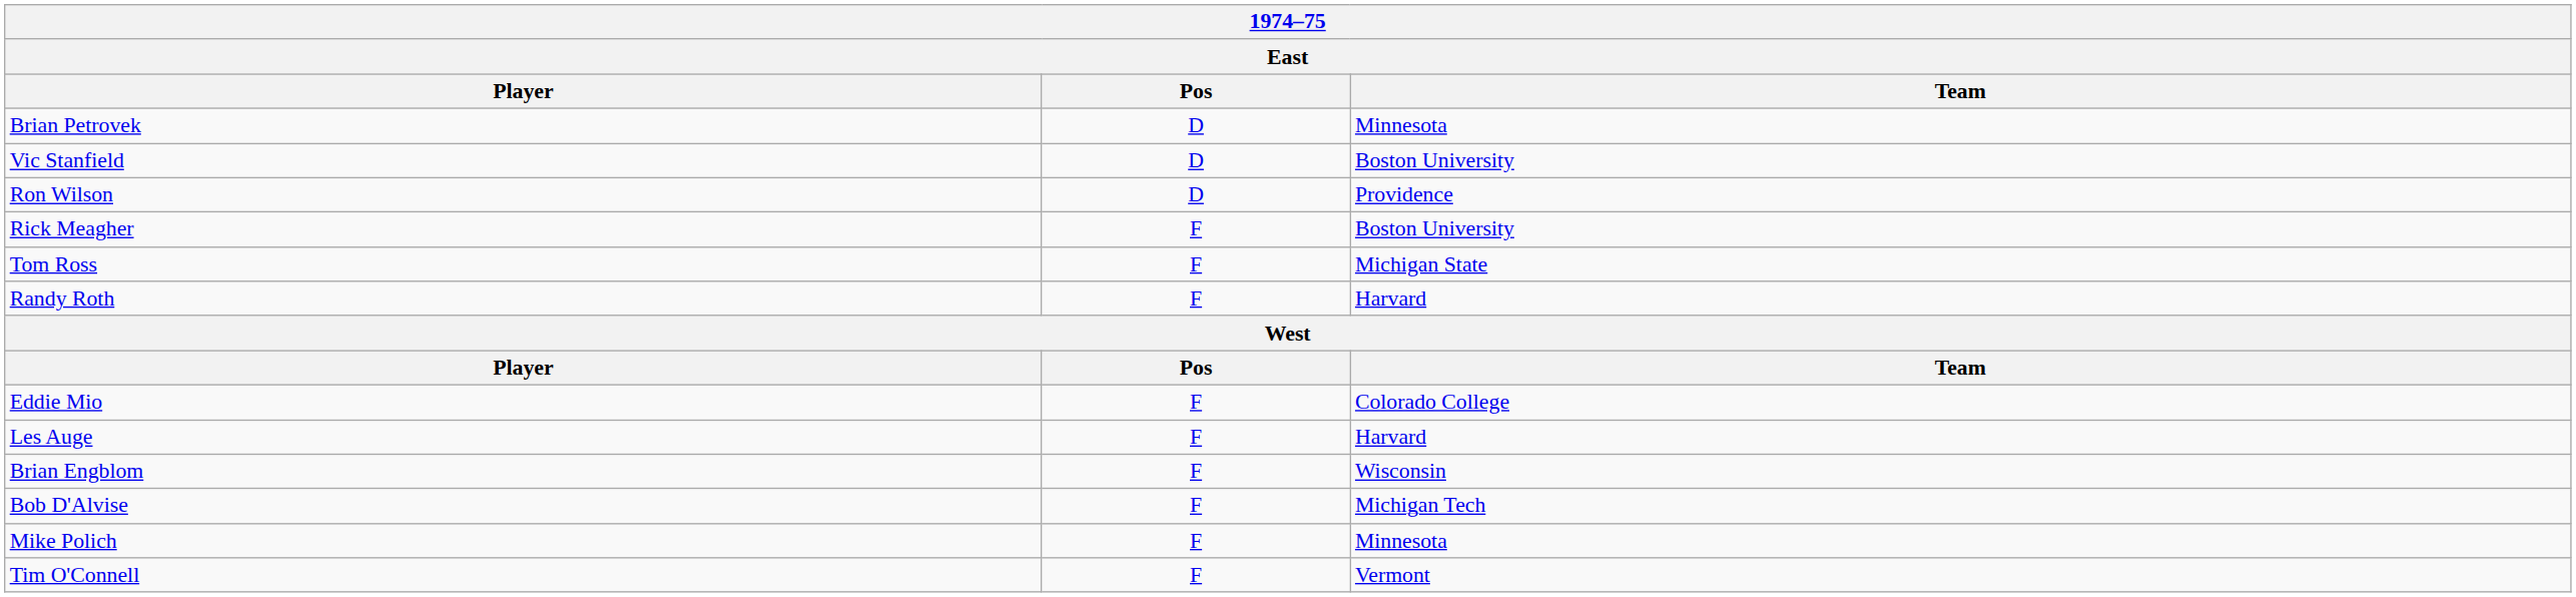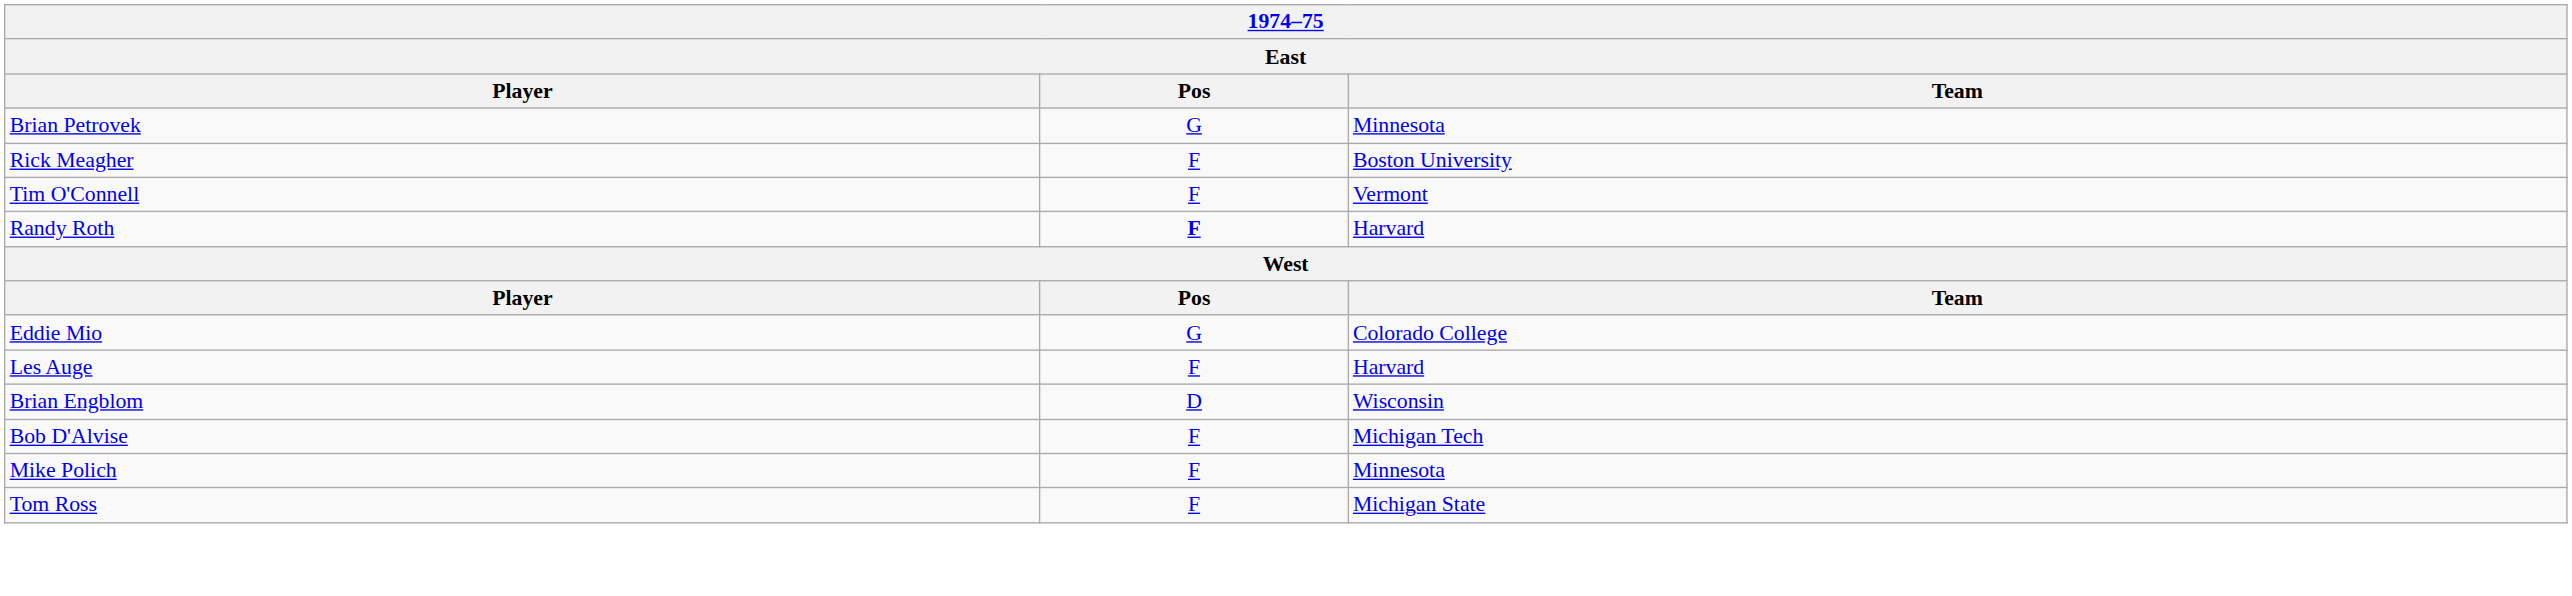Brian Petrovek | Pos: D -> G
- row: Vic Stanfield | D | Boston University
- row: Ron Wilson | D | Providence
rows swapped: Tim O'Connell <-> Tom Ross
Randy Roth | Pos: normal -> bold
Eddie Mio | Pos: F -> G
Brian Engblom | Pos: F -> D
